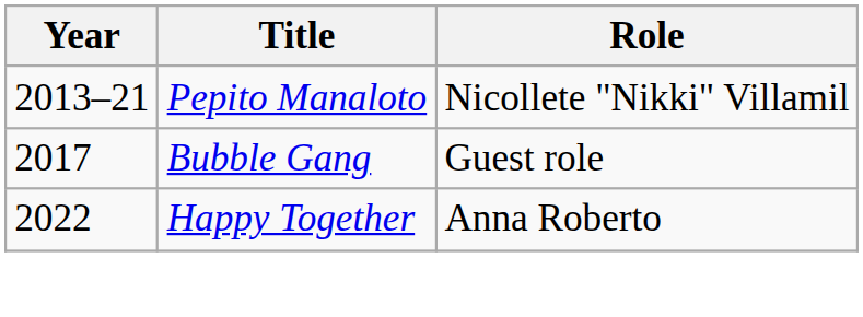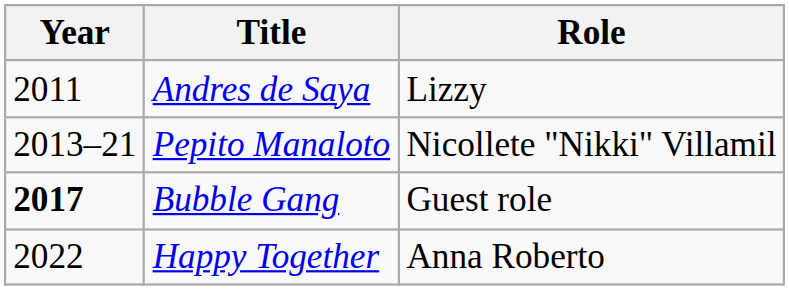+ row: 2011 | Andres de Saya | Lizzy
Bubble Gang | Year: normal -> bold
